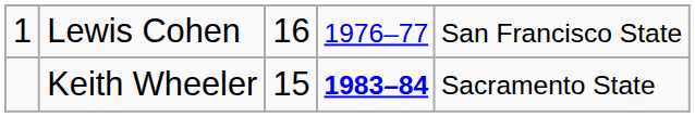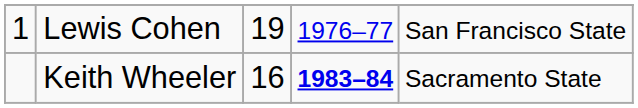Lewis Cohen | column 3: 16 -> 19
Keith Wheeler | column 3: 15 -> 16
